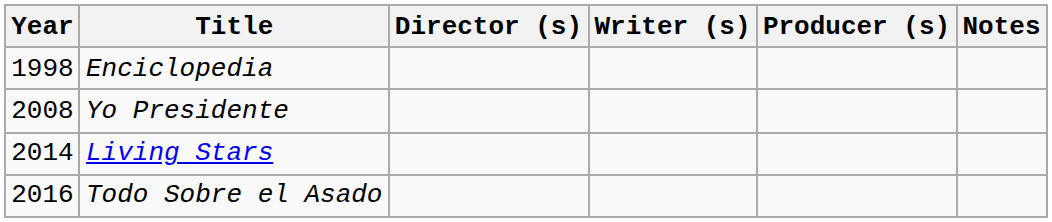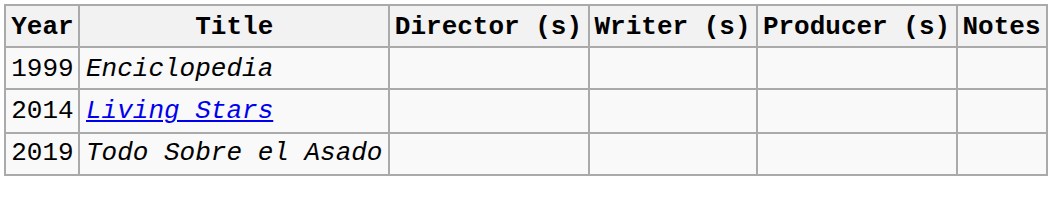Enciclopedia | Year: 1998 -> 1999
- row: 2008 | Yo Presidente
Todo Sobre el Asado | Year: 2016 -> 2019
